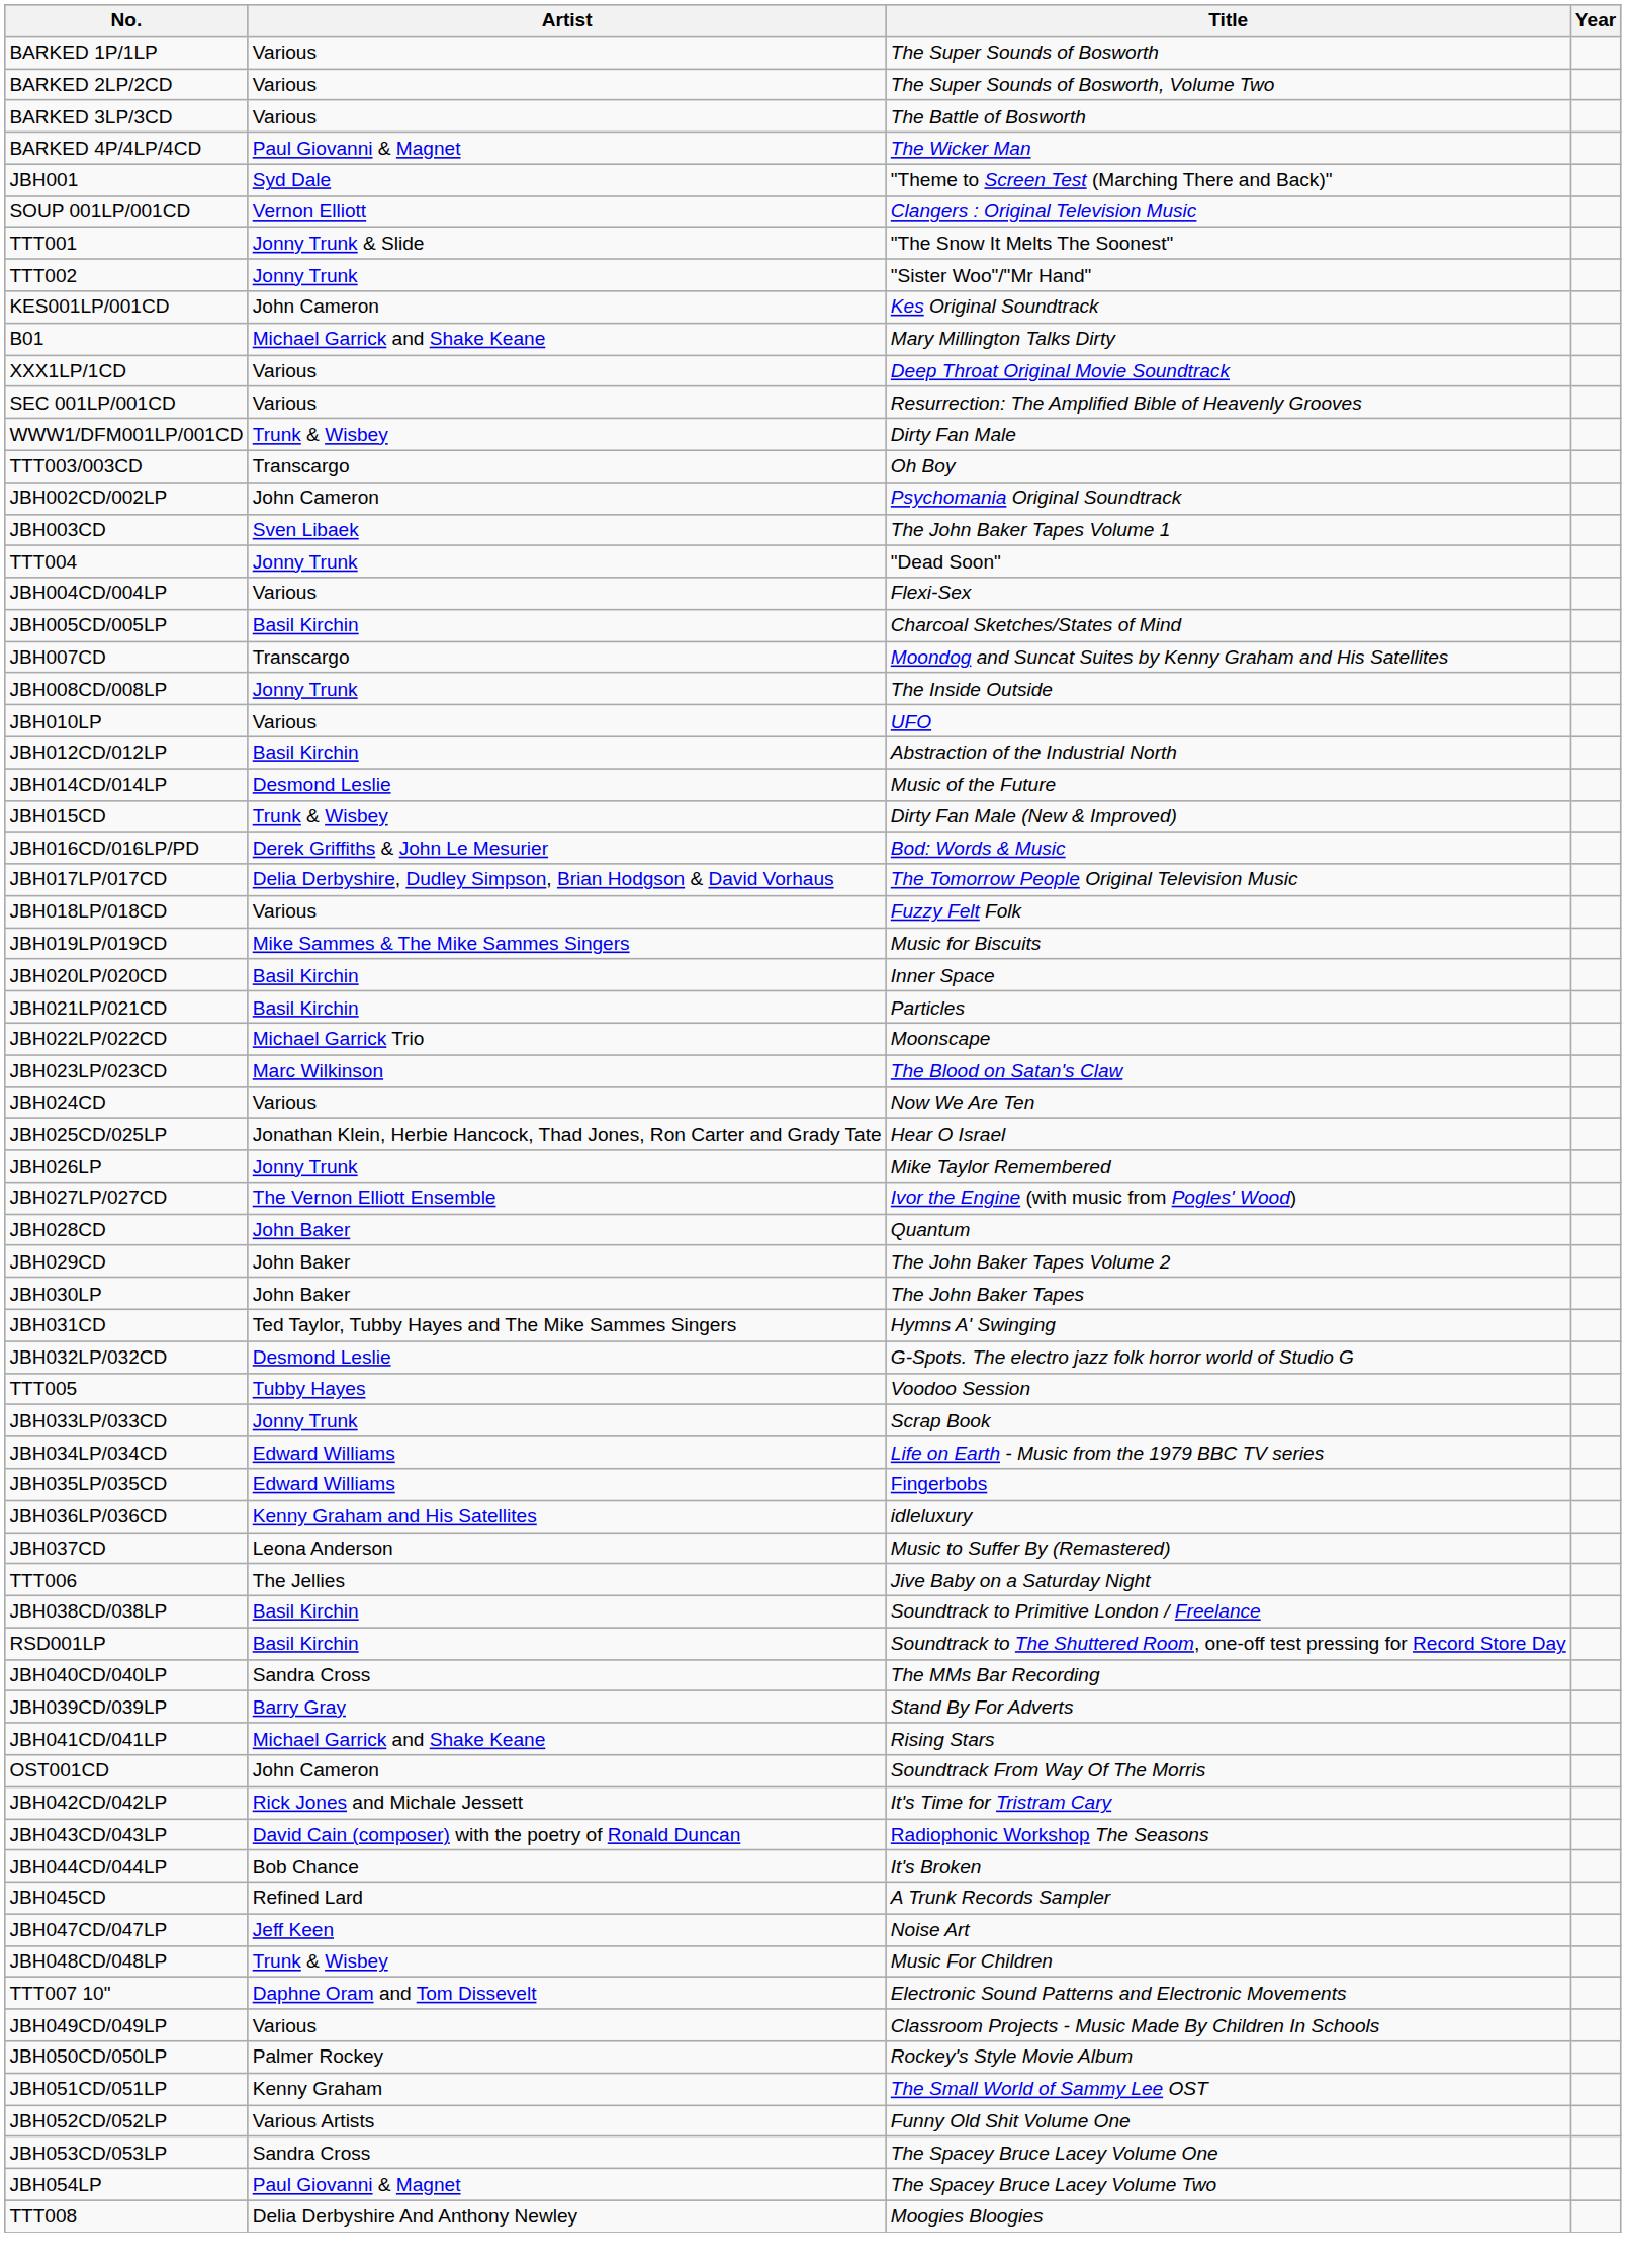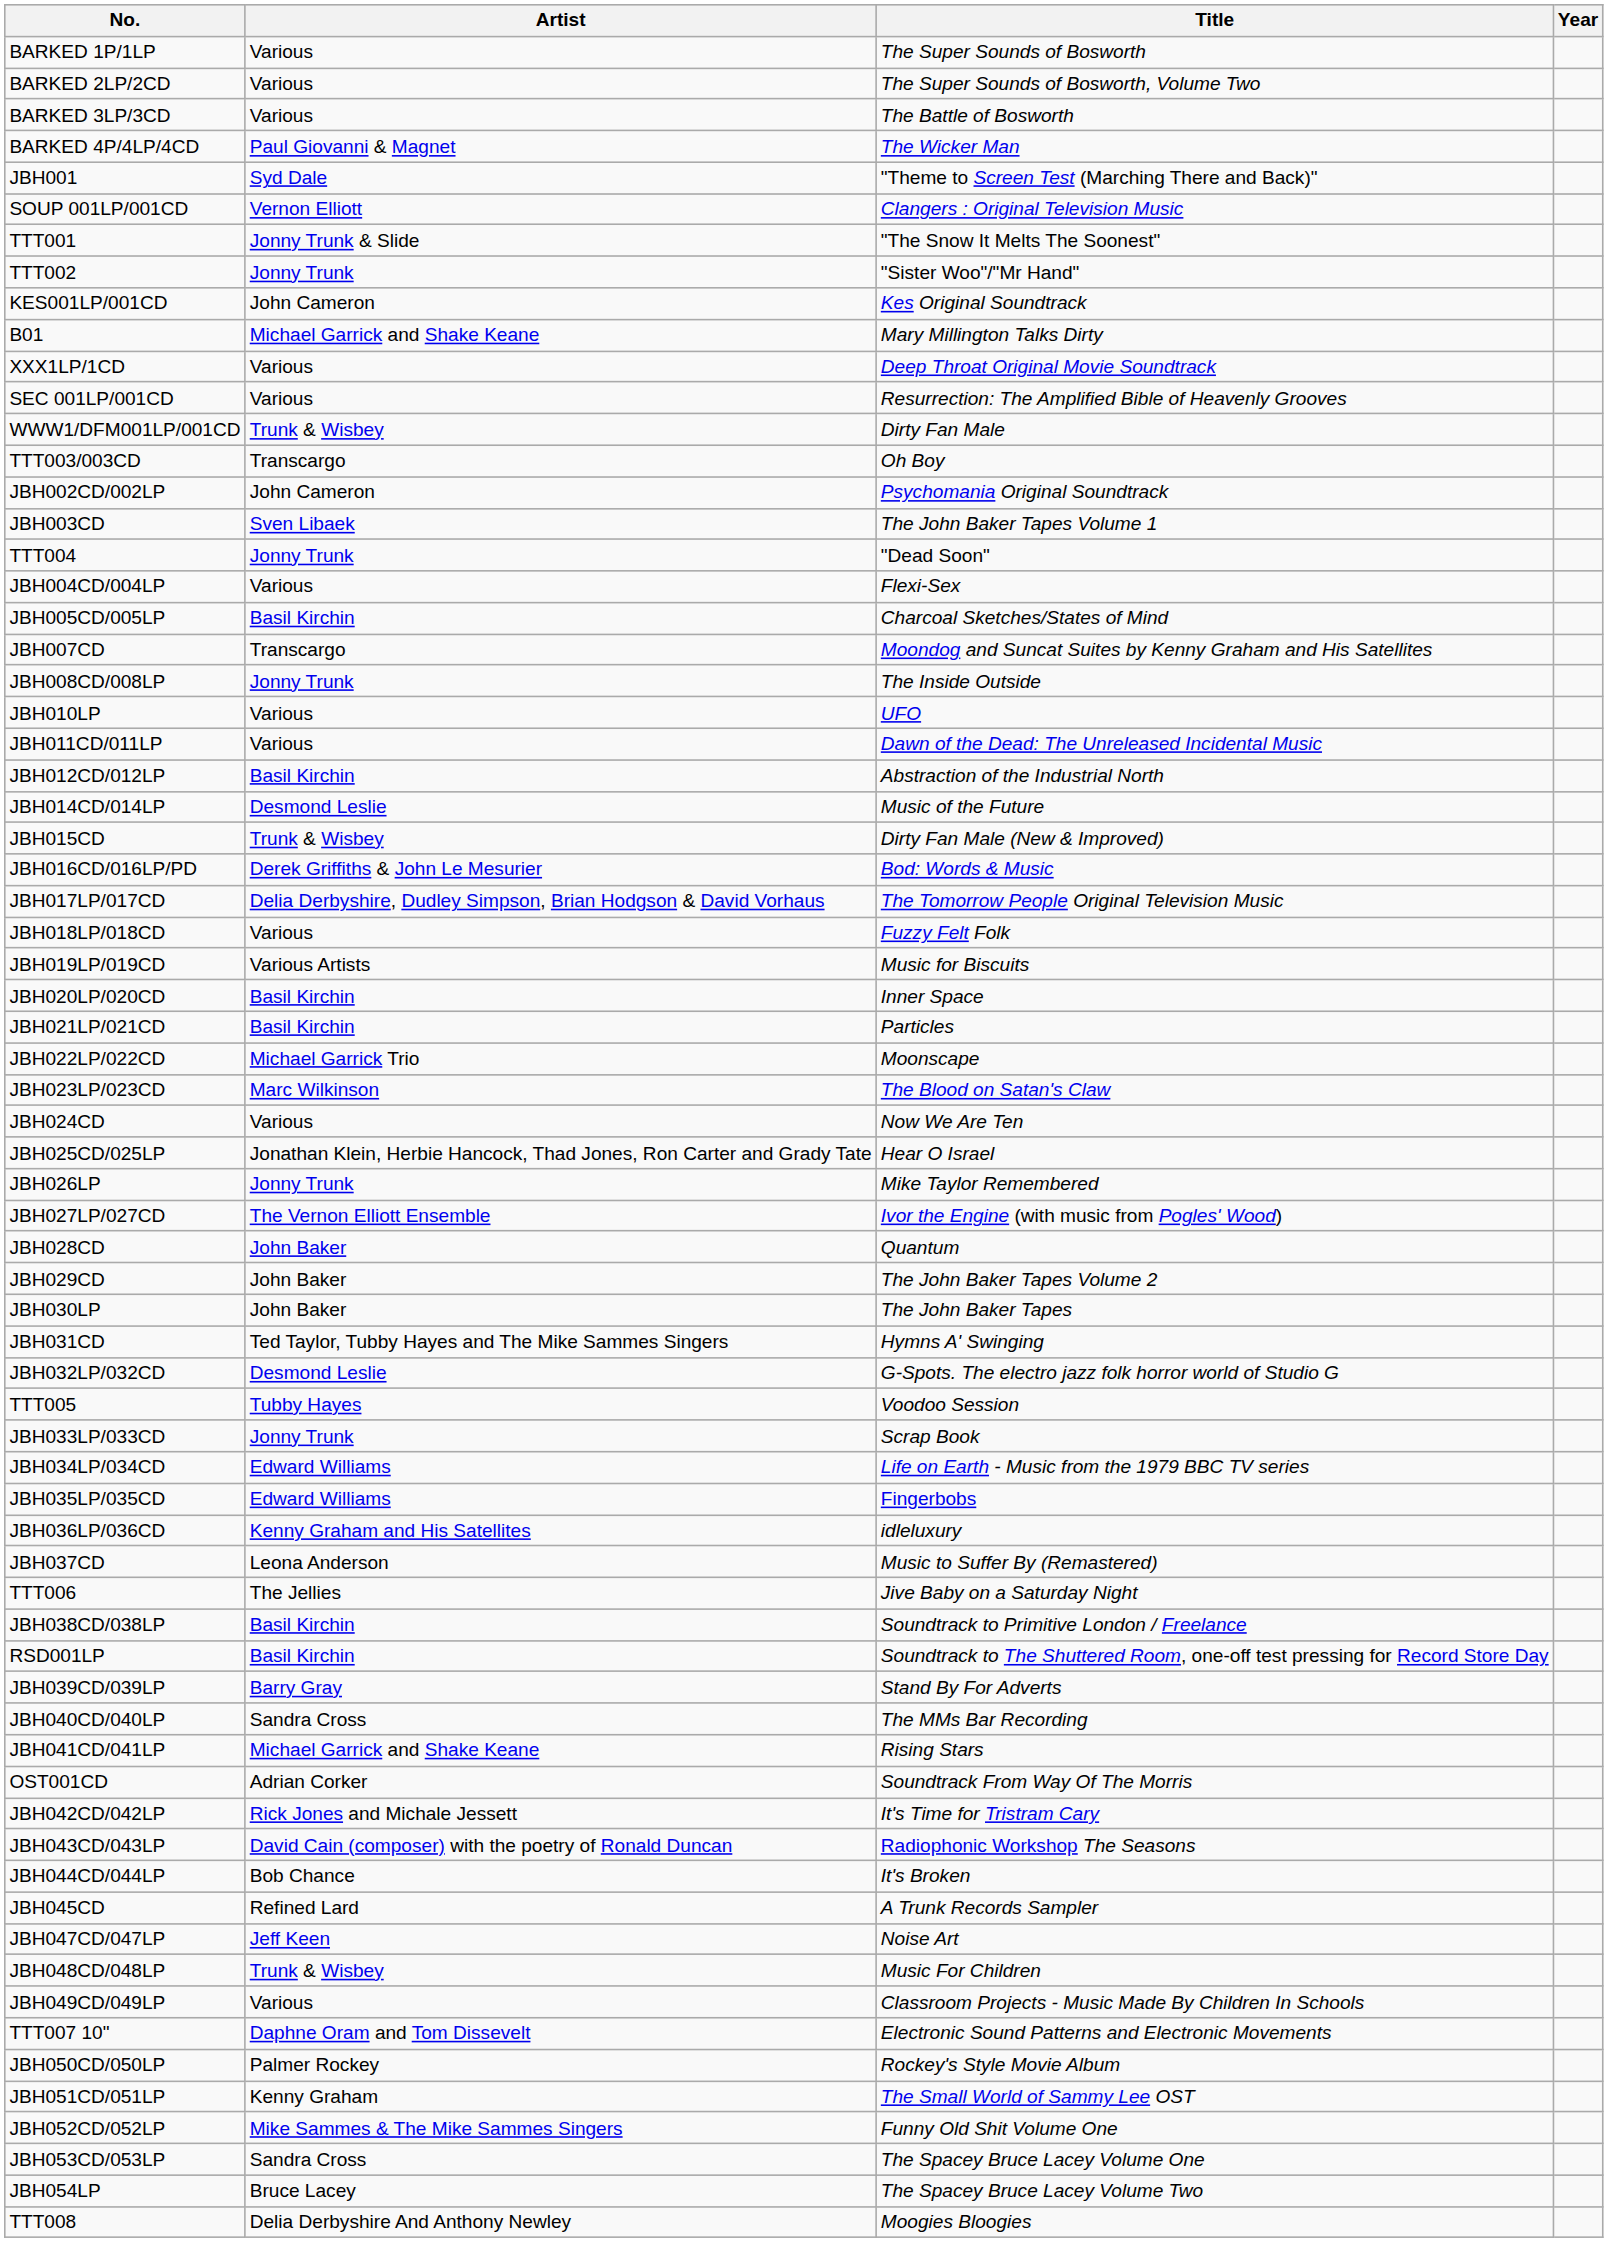+ row: JBH011CD/011LP | Various | Dawn of the Dead: The Unreleased Incidental Music
JBH019LP/019CD | Artist: Mike Sammes & The Mike Sammes Singers -> Various Artists
rows swapped: JBH039CD/039LP <-> JBH040CD/040LP
OST001CD | Artist: John Cameron -> Adrian Corker
rows swapped: TTT007 10" <-> JBH049CD/049LP
JBH052CD/052LP | Artist: Various Artists -> Mike Sammes & The Mike Sammes Singers
JBH054LP | Artist: Paul Giovanni & Magnet -> Bruce Lacey
